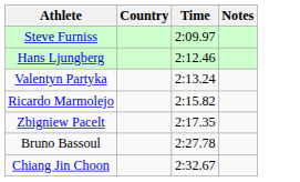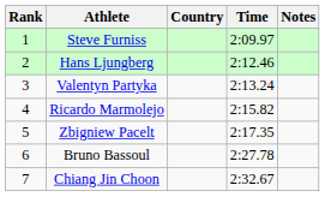+ column: Rank | 1 | 2 | 3 | 4 | 5 | 6 | 7
